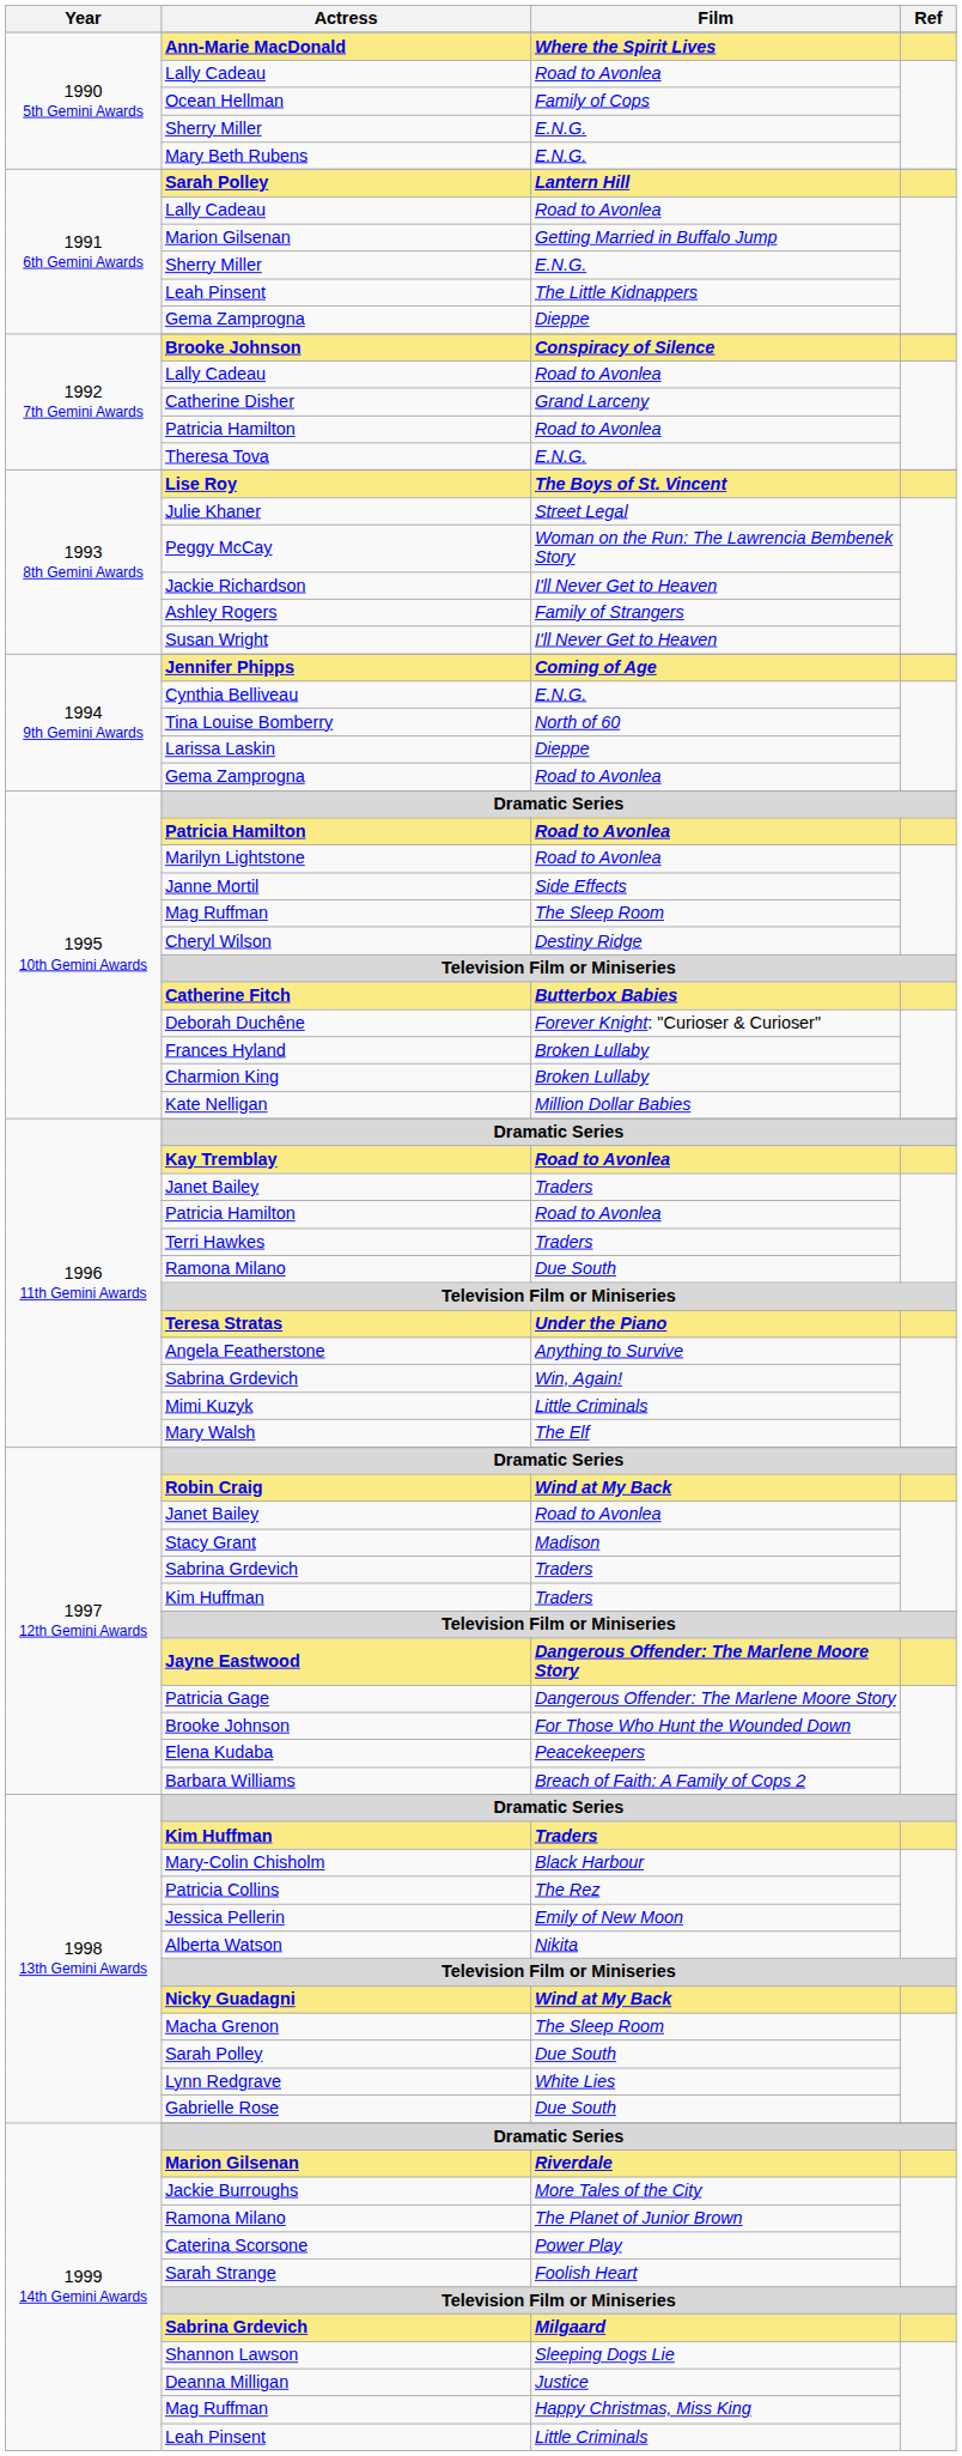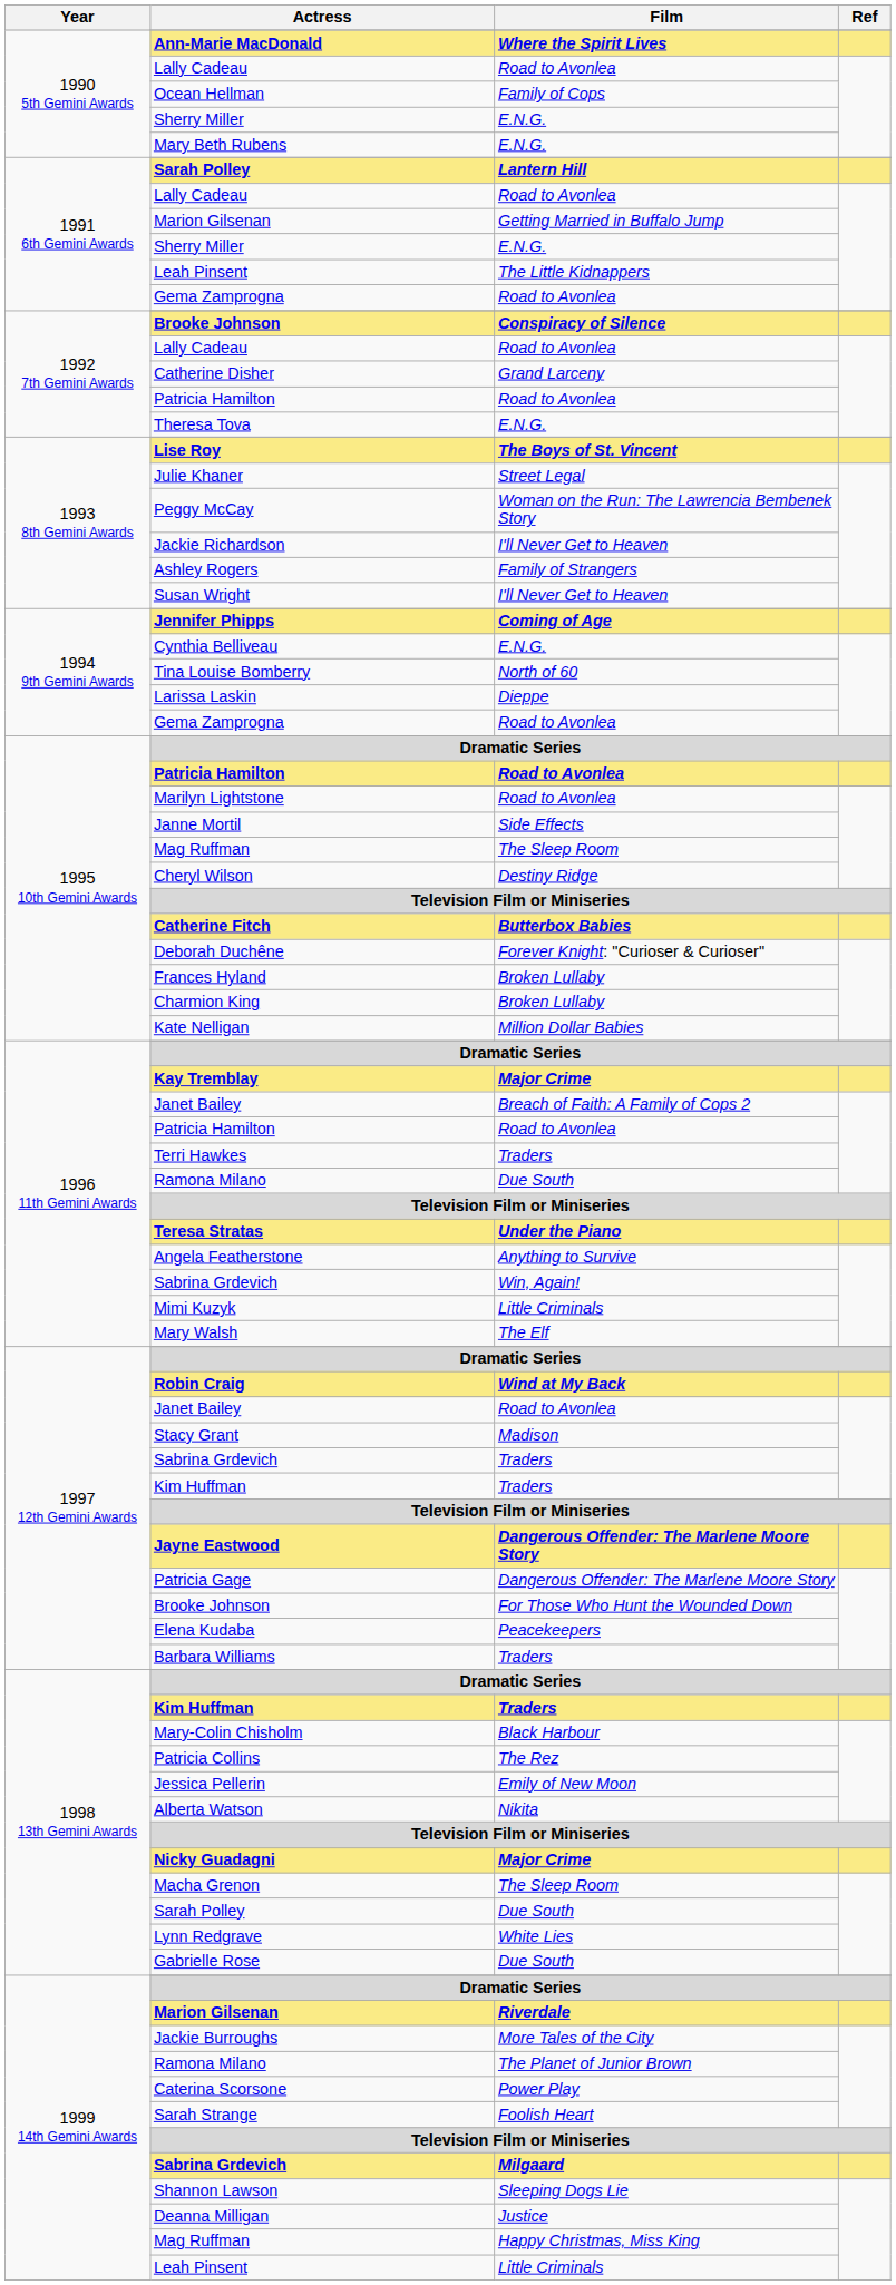1991 6th Gemini Awards / Gema Zamprogna | Film: Dieppe -> Road to Avonlea
Kay Tremblay | Film: Road to Avonlea -> Major Crime
1996 11th Gemini Awards / Janet Bailey | Film: Traders -> Breach of Faith: A Family of Cops 2
Barbara Williams | Film: Breach of Faith: A Family of Cops 2 -> Traders
Nicky Guadagni | Film: Wind at My Back -> Major Crime
